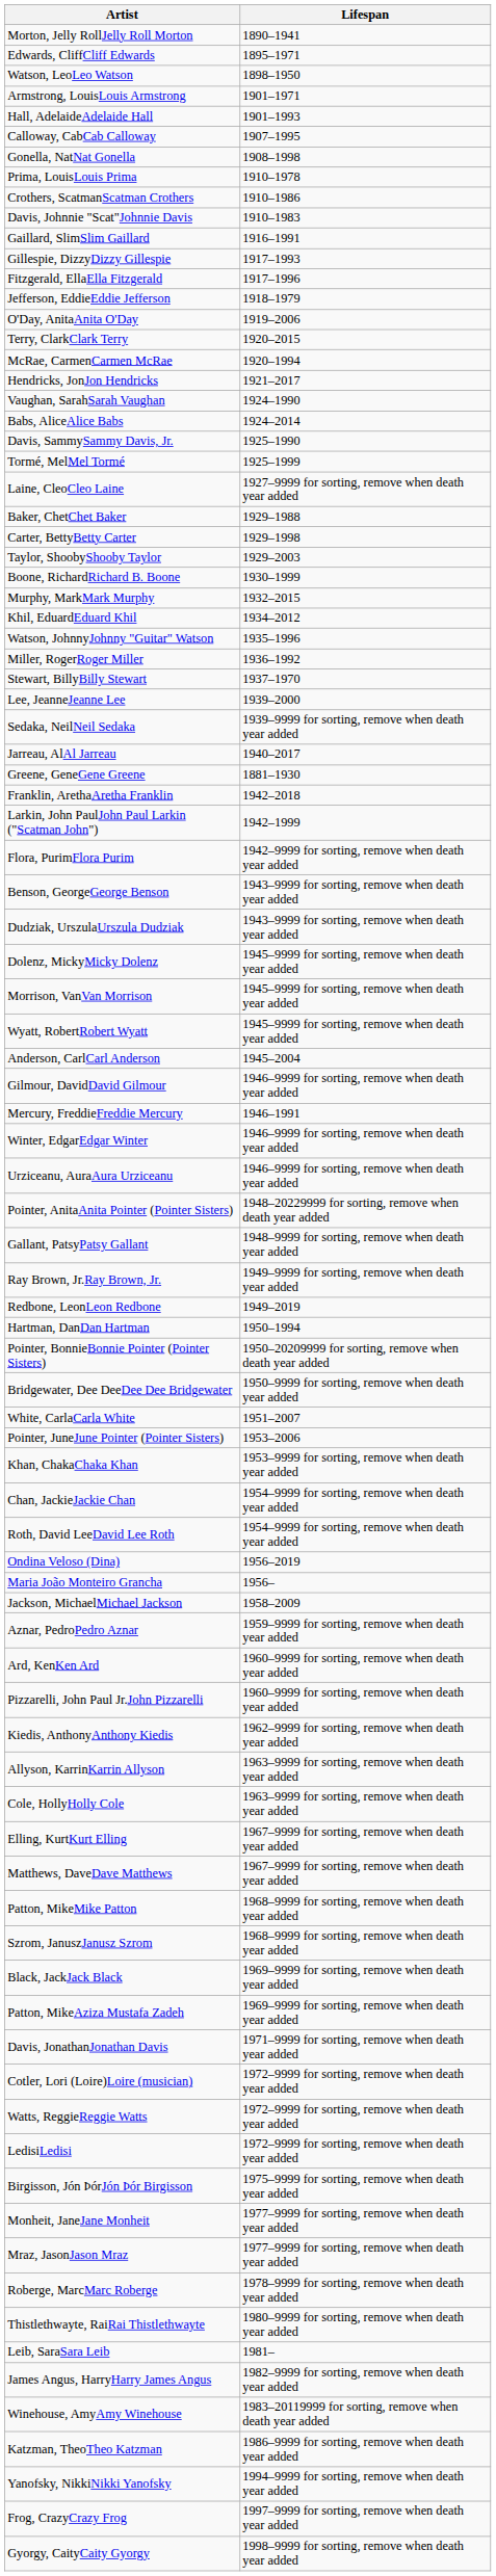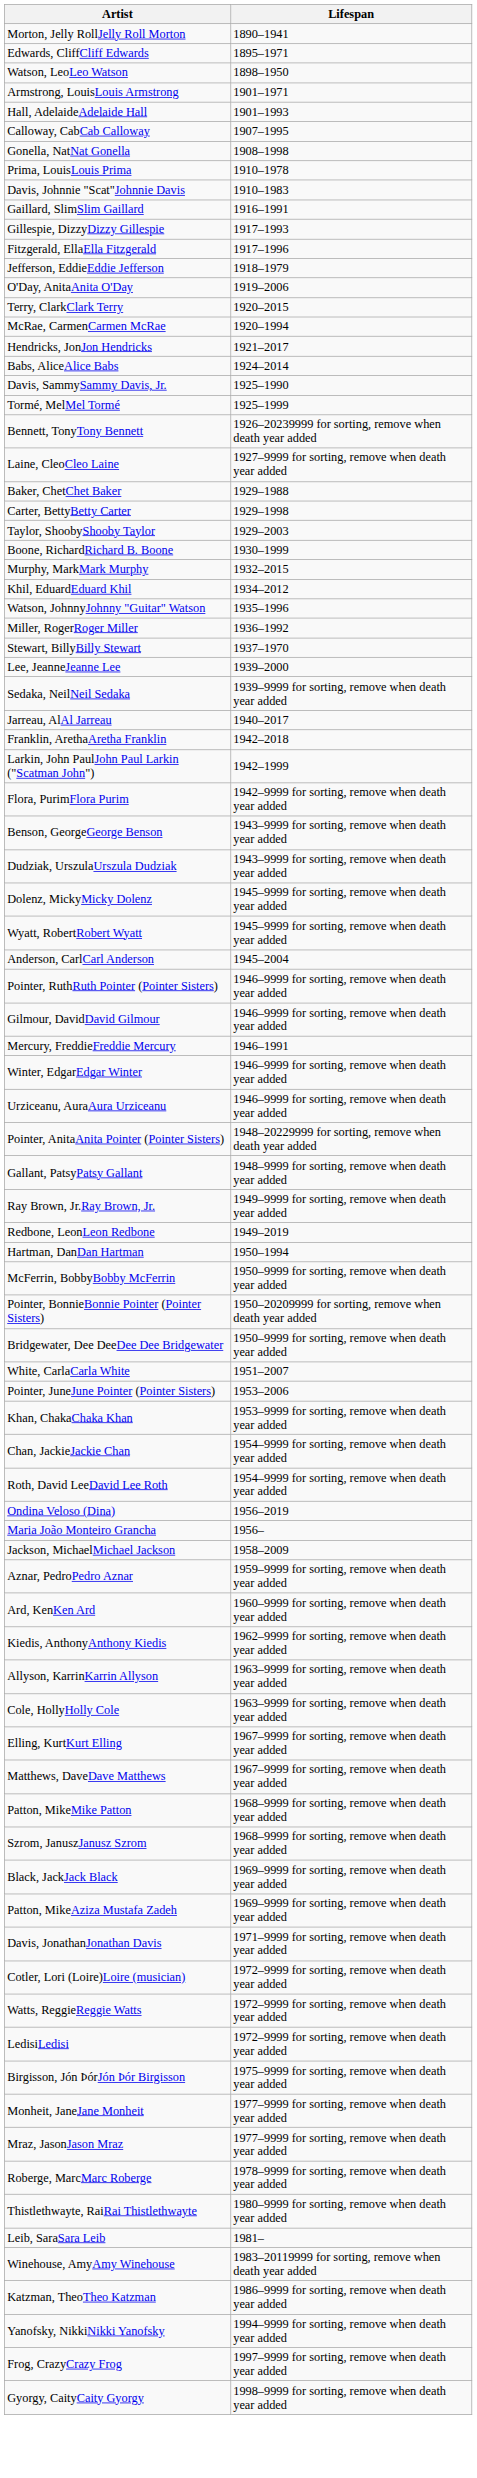- row: Crothers, ScatmanScatman Crothers | 1910–1986
- row: Vaughan, SarahSarah Vaughan | 1924–1990
+ row: Bennett, TonyTony Bennett | 1926–20239999 for sorting, remove when death year added
- row: Greene, GeneGene Greene | 1881–1930
- row: Morrison, VanVan Morrison | 1945–9999 for sorting, remove when death year added
+ row: Pointer, RuthRuth Pointer (Pointer Sisters) | 1946–9999 for sorting, remove when death year added
+ row: McFerrin, BobbyBobby McFerrin | 1950–9999 for sorting, remove when death year added
- row: Pizzarelli, John Paul Jr.John Pizzarelli | 1960–9999 for sorting, remove when death year added
- row: James Angus, HarryHarry James Angus | 1982–9999 for sorting, remove when death year added
